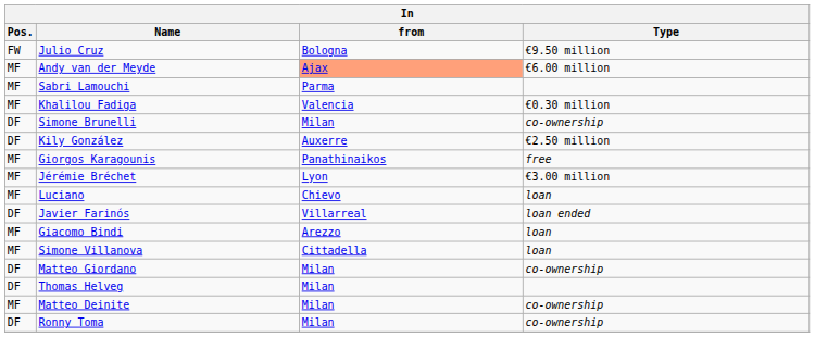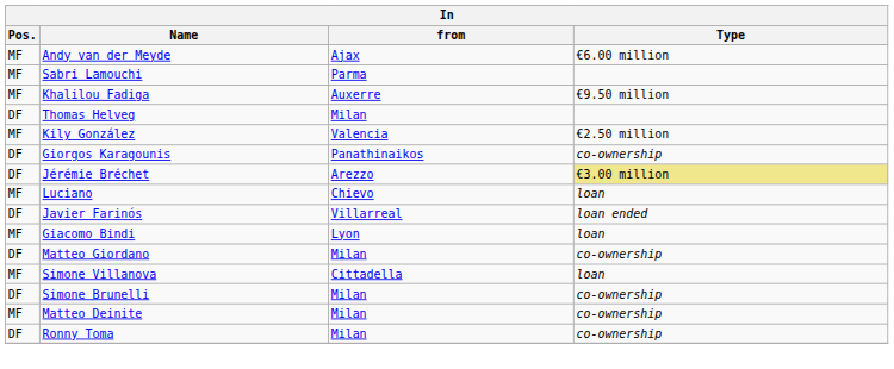- row: FW | Julio Cruz | Bologna | €9.50 million
Andy van der Meyde | from: lightsalmon background -> no background
Khalilou Fadiga | from: Valencia -> Auxerre
Khalilou Fadiga | Type: €0.30 million -> €9.50 million
rows swapped: Thomas Helveg <-> Simone Brunelli
Kily González | Pos.: DF -> MF
Kily González | from: Auxerre -> Valencia
Giorgos Karagounis | Pos.: MF -> DF
Giorgos Karagounis | Type: free -> co-ownership
Jérémie Bréchet | Pos.: MF -> DF
Jérémie Bréchet | from: Lyon -> Arezzo
Jérémie Bréchet | Type: no background -> khaki background
Giacomo Bindi | from: Arezzo -> Lyon
rows swapped: Simone Villanova <-> Matteo Giordano
